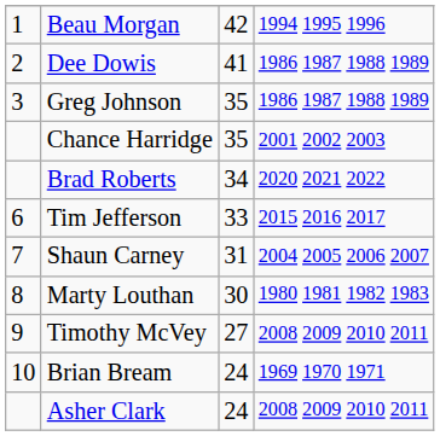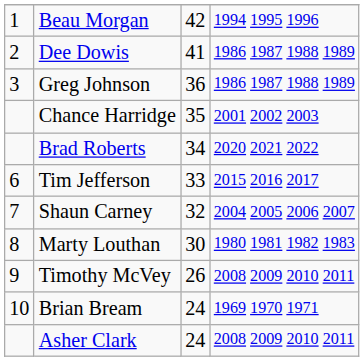Greg Johnson | column 3: 35 -> 36
Shaun Carney | column 3: 31 -> 32
Timothy McVey | column 3: 27 -> 26
